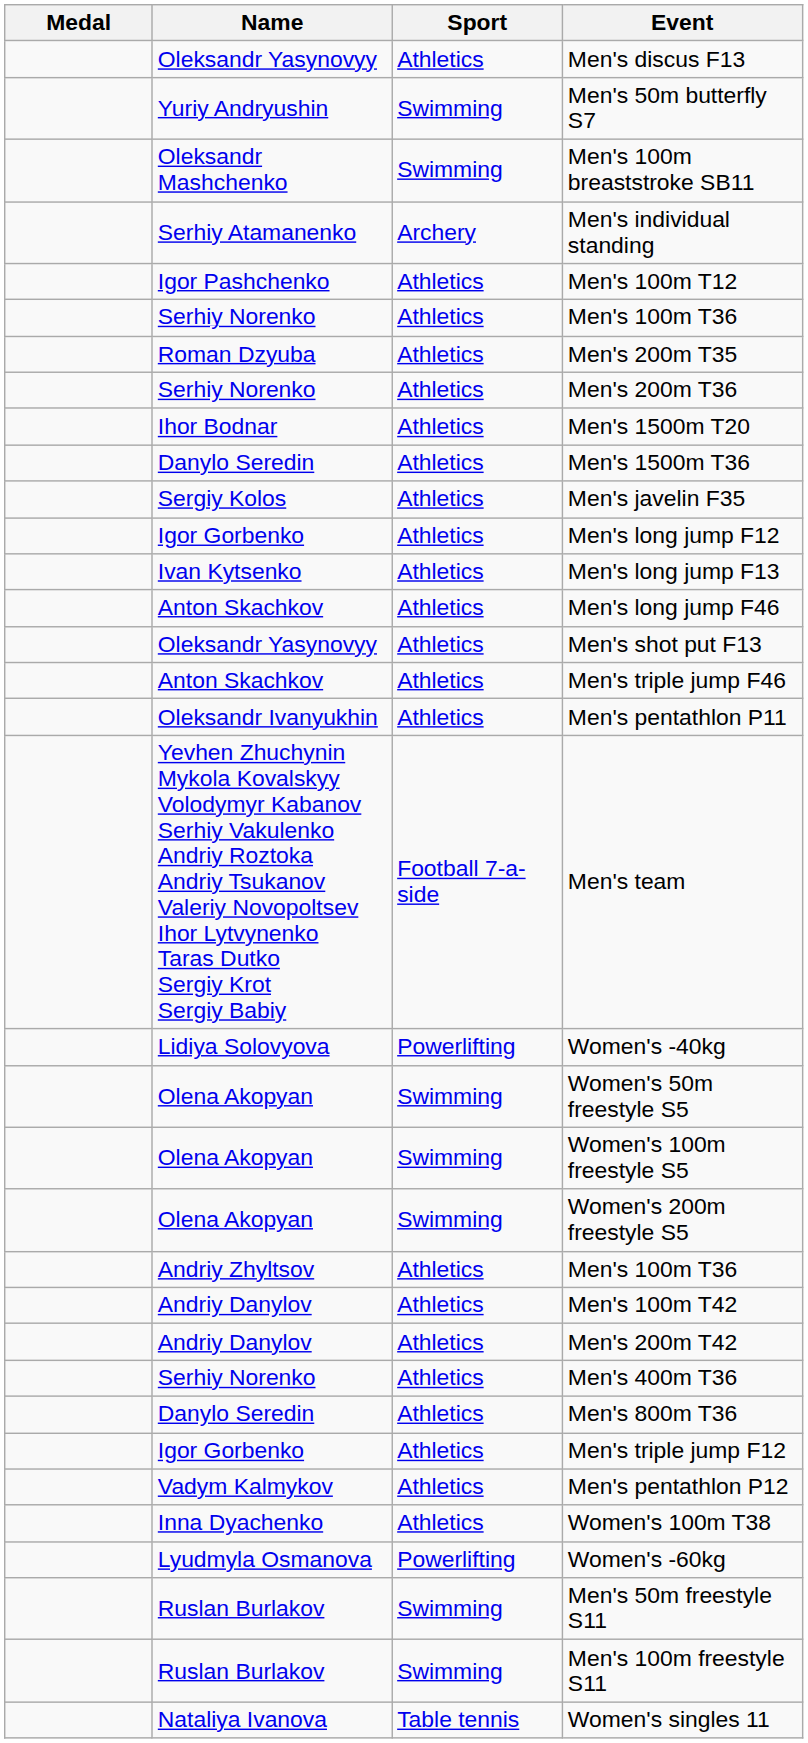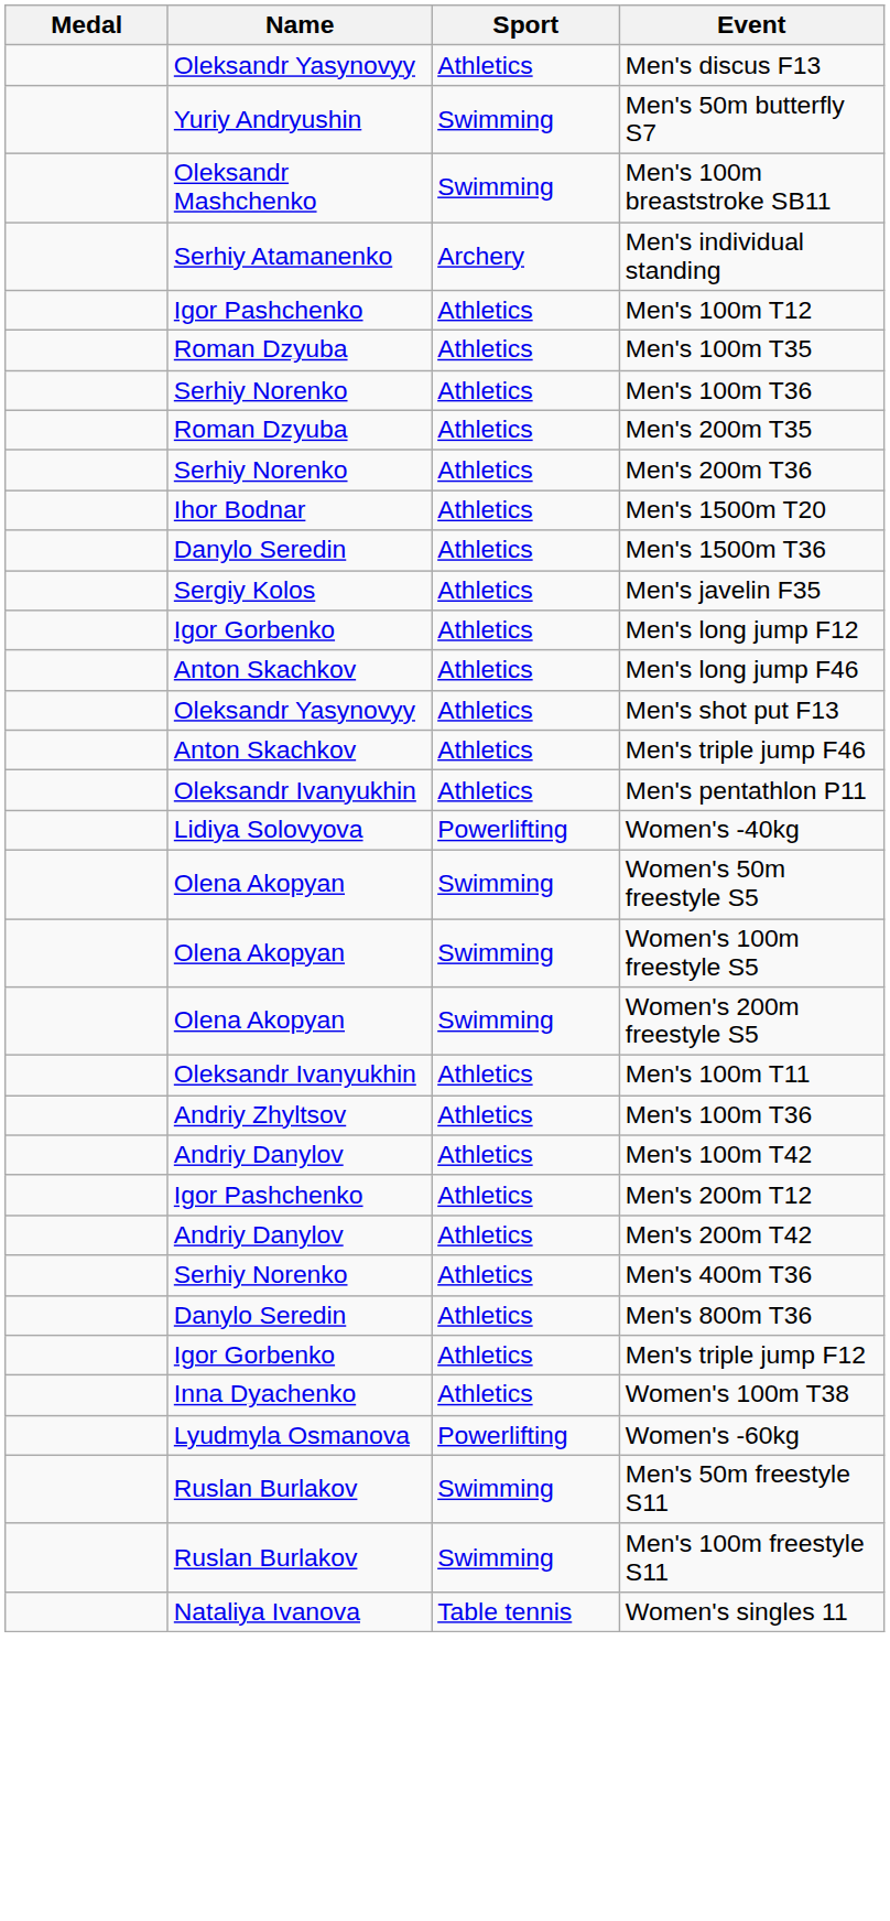+ row: Roman Dzyuba | Athletics | Men's 100m T35
- row: Ivan Kytsenko | Athletics | Men's long jump F13
- row: Yevhen Zhuchynin Mykola Kovalskyy Volodymyr Kabanov Serhiy Vakulenko Andriy Roztoka Andriy Tsukanov Valeriy Novopoltsev Ihor Lytvynenko Taras Dutko Sergiy Krot Sergiy Babiy | Football 7-a-side | Men's team
+ row: Oleksandr Ivanyukhin | Athletics | Men's 100m T11
+ row: Igor Pashchenko | Athletics | Men's 200m T12
- row: Vadym Kalmykov | Athletics | Men's pentathlon P12
